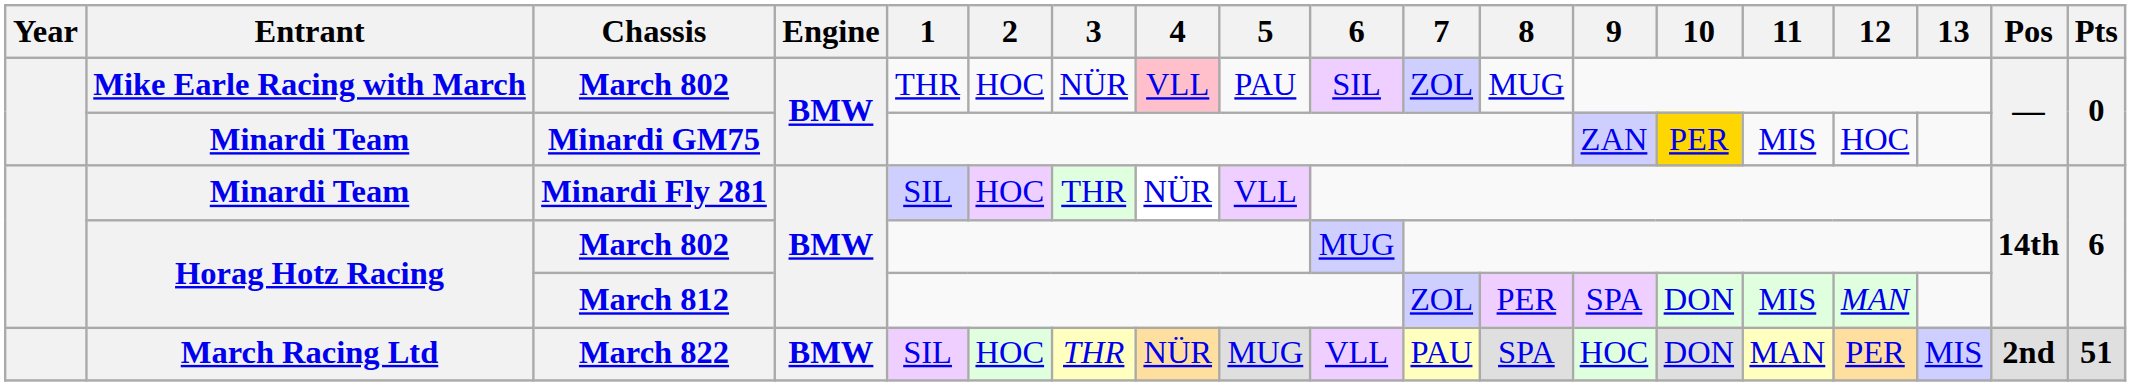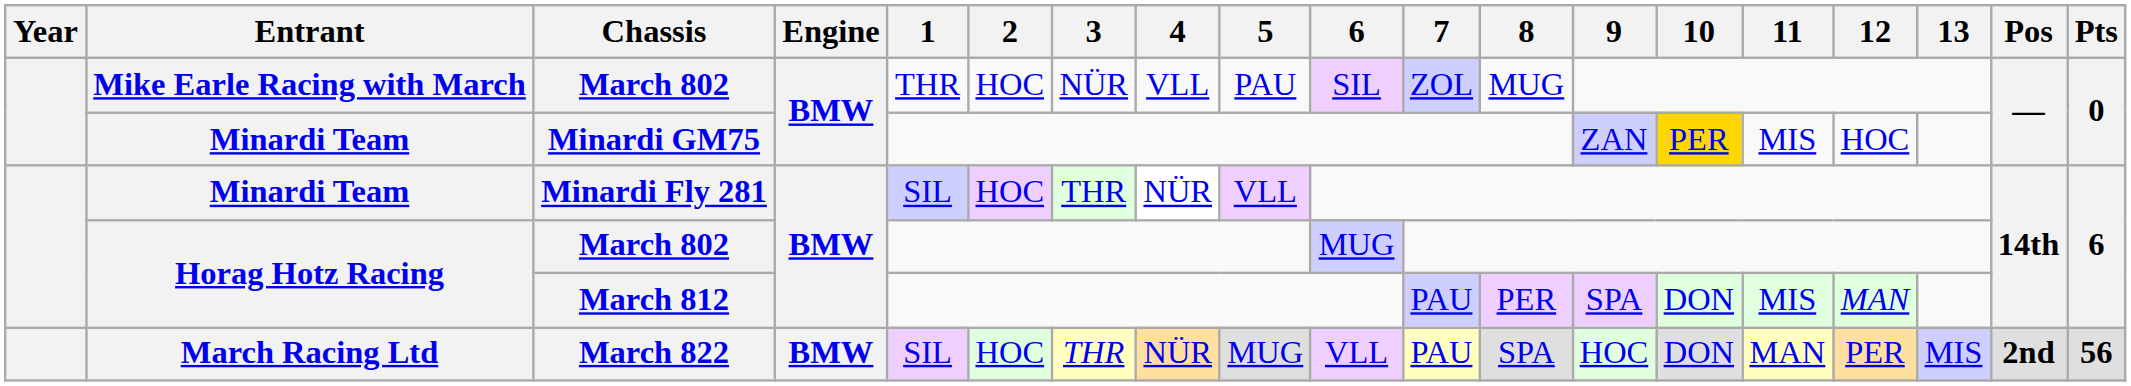Mike Earle Racing with March / March 802 | 4: pink background -> no background
March 812 | 7: ZOL -> PAU
March 822 | Pts: 51 -> 56
